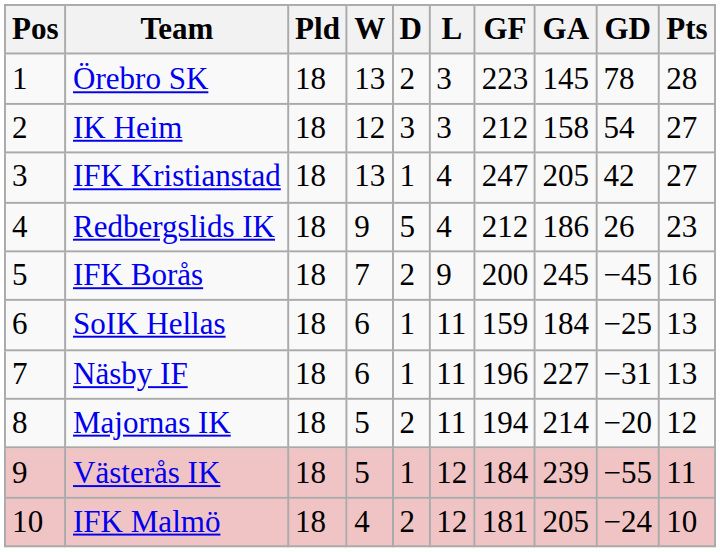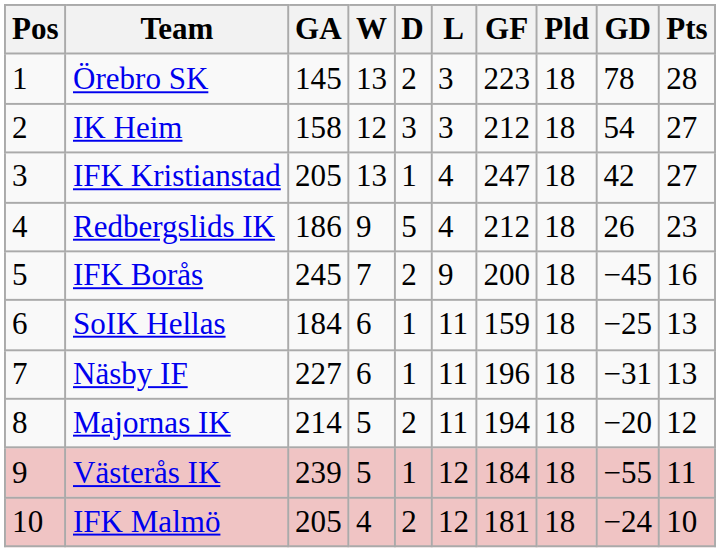columns swapped: Pld <-> GA
